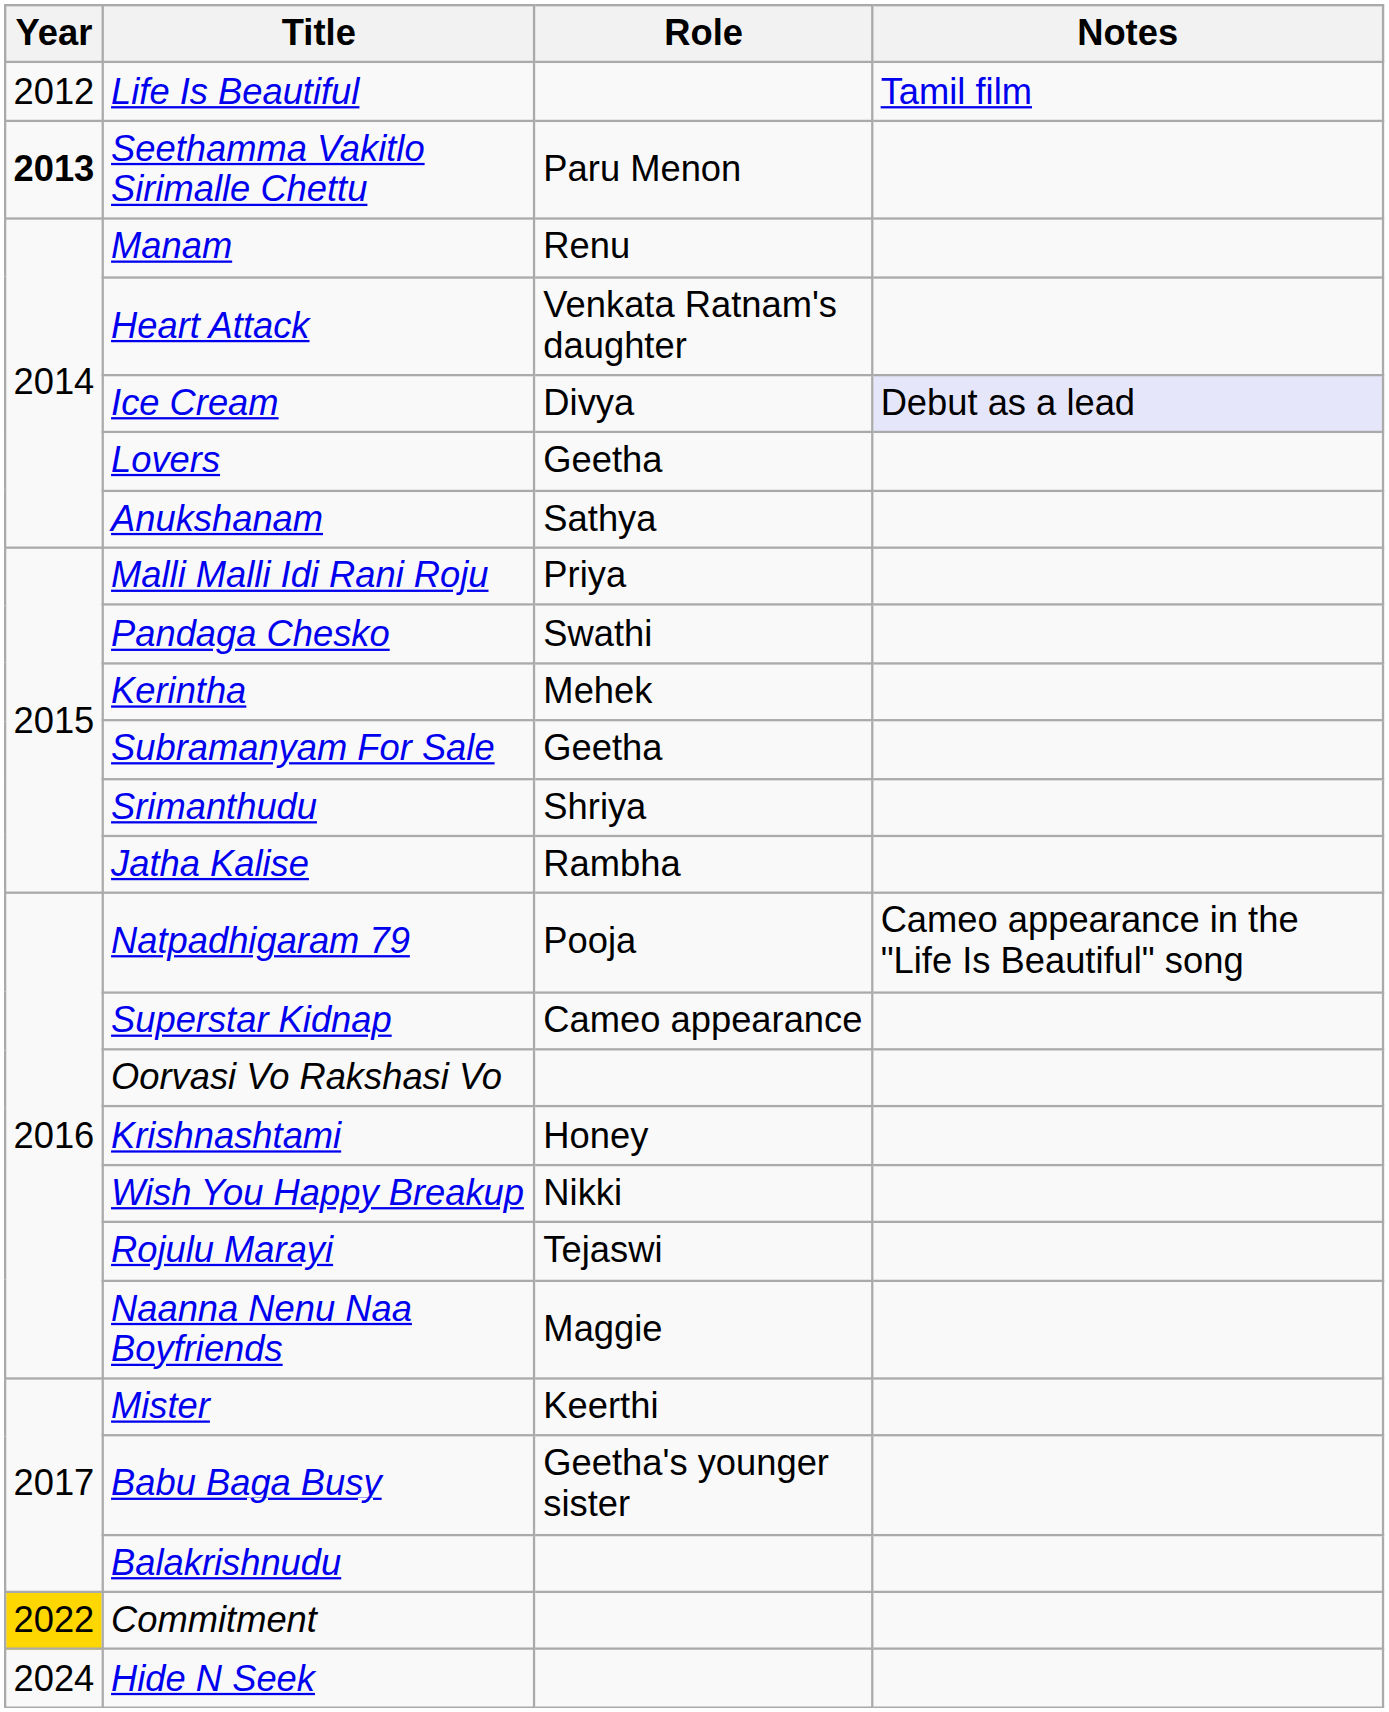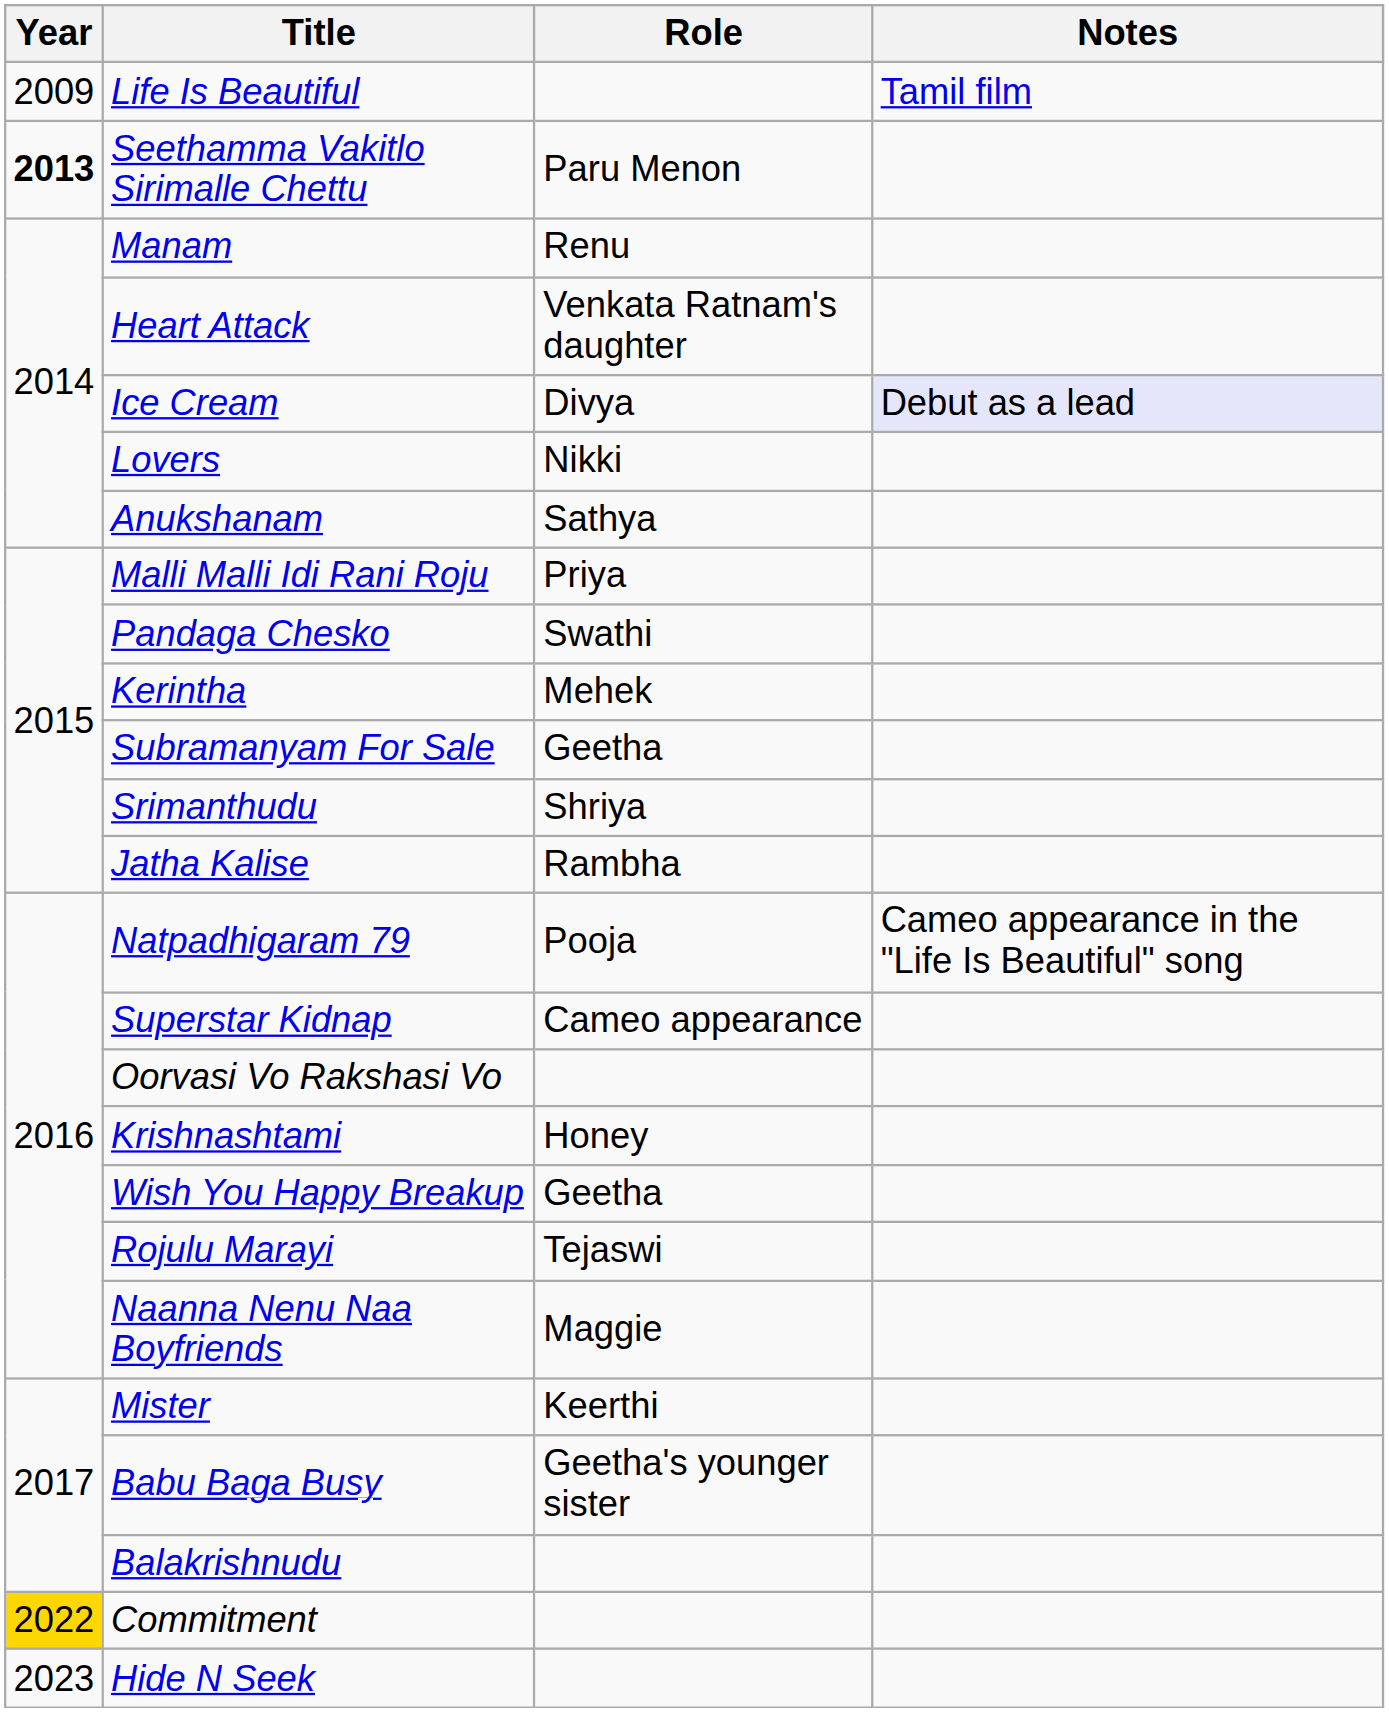Life Is Beautiful | Year: 2012 -> 2009
Lovers | Role: Geetha -> Nikki
Wish You Happy Breakup | Role: Nikki -> Geetha
Hide N Seek | Year: 2024 -> 2023
